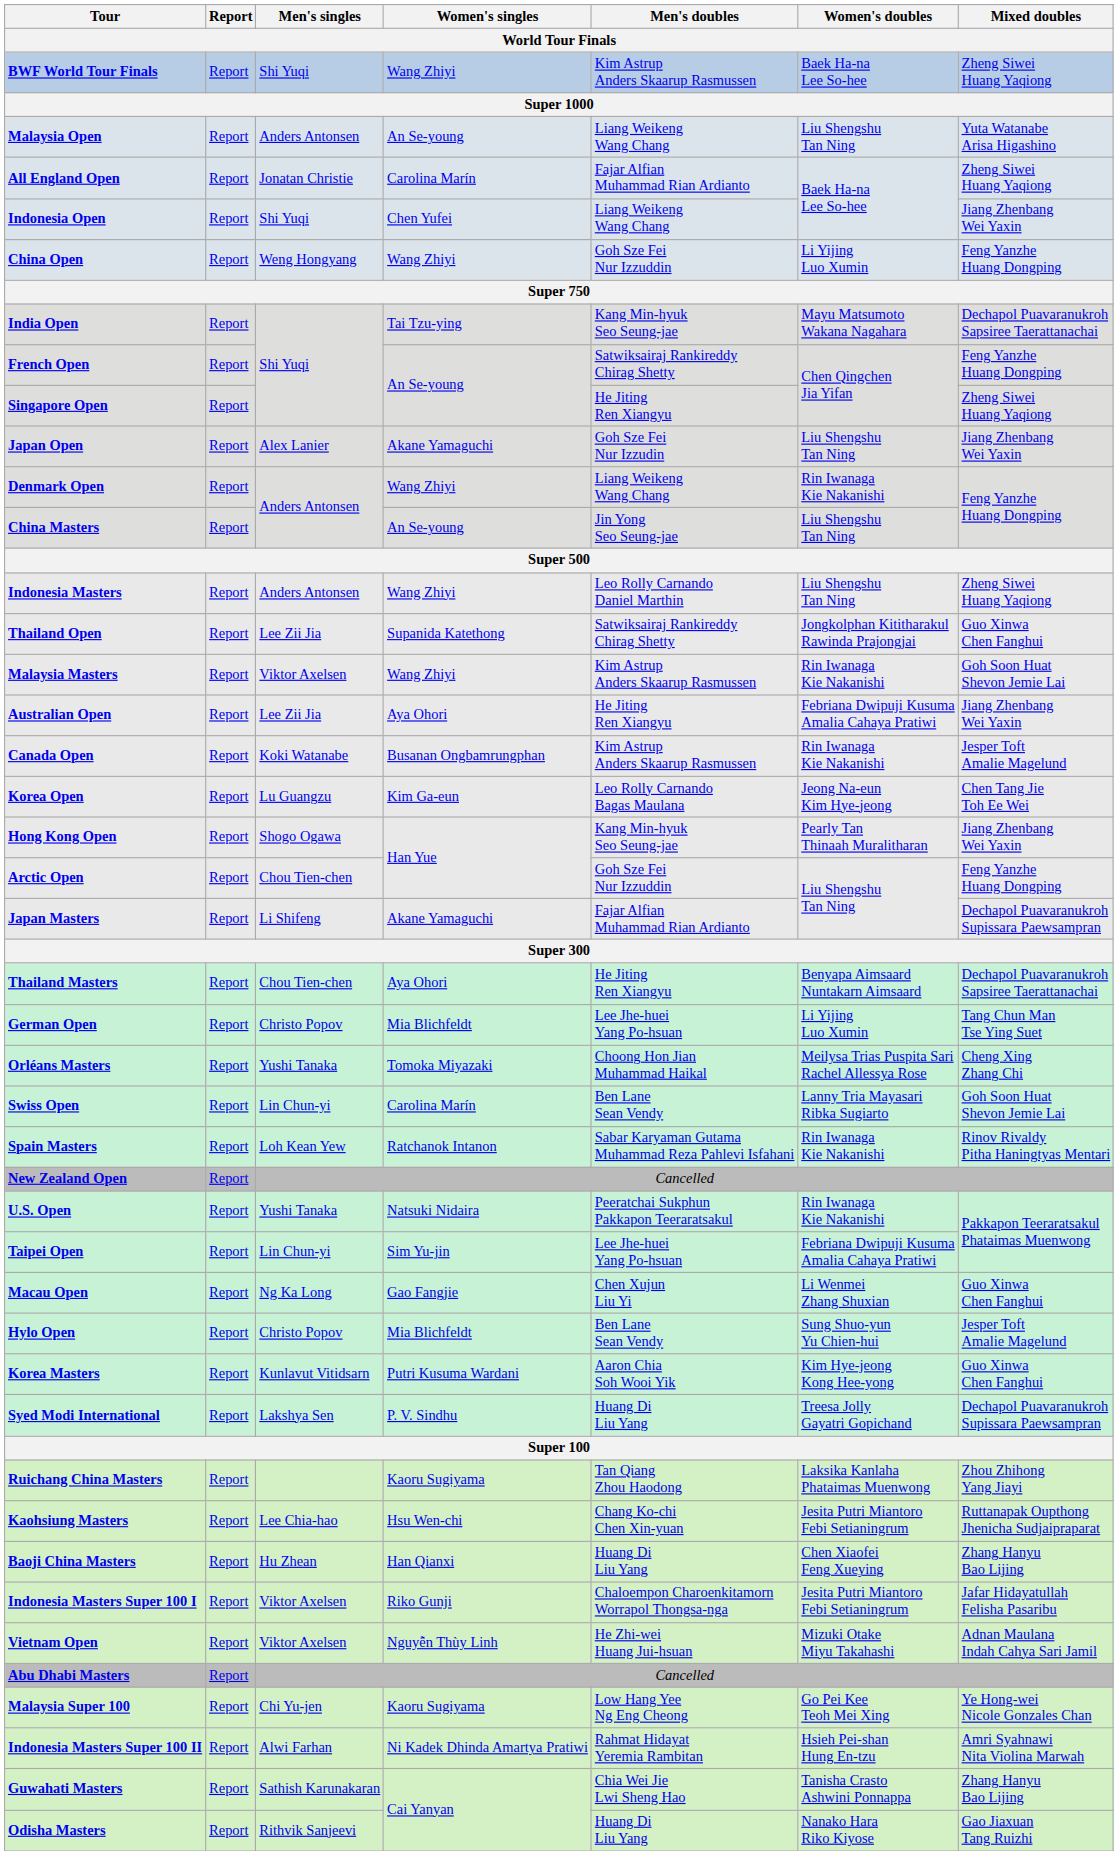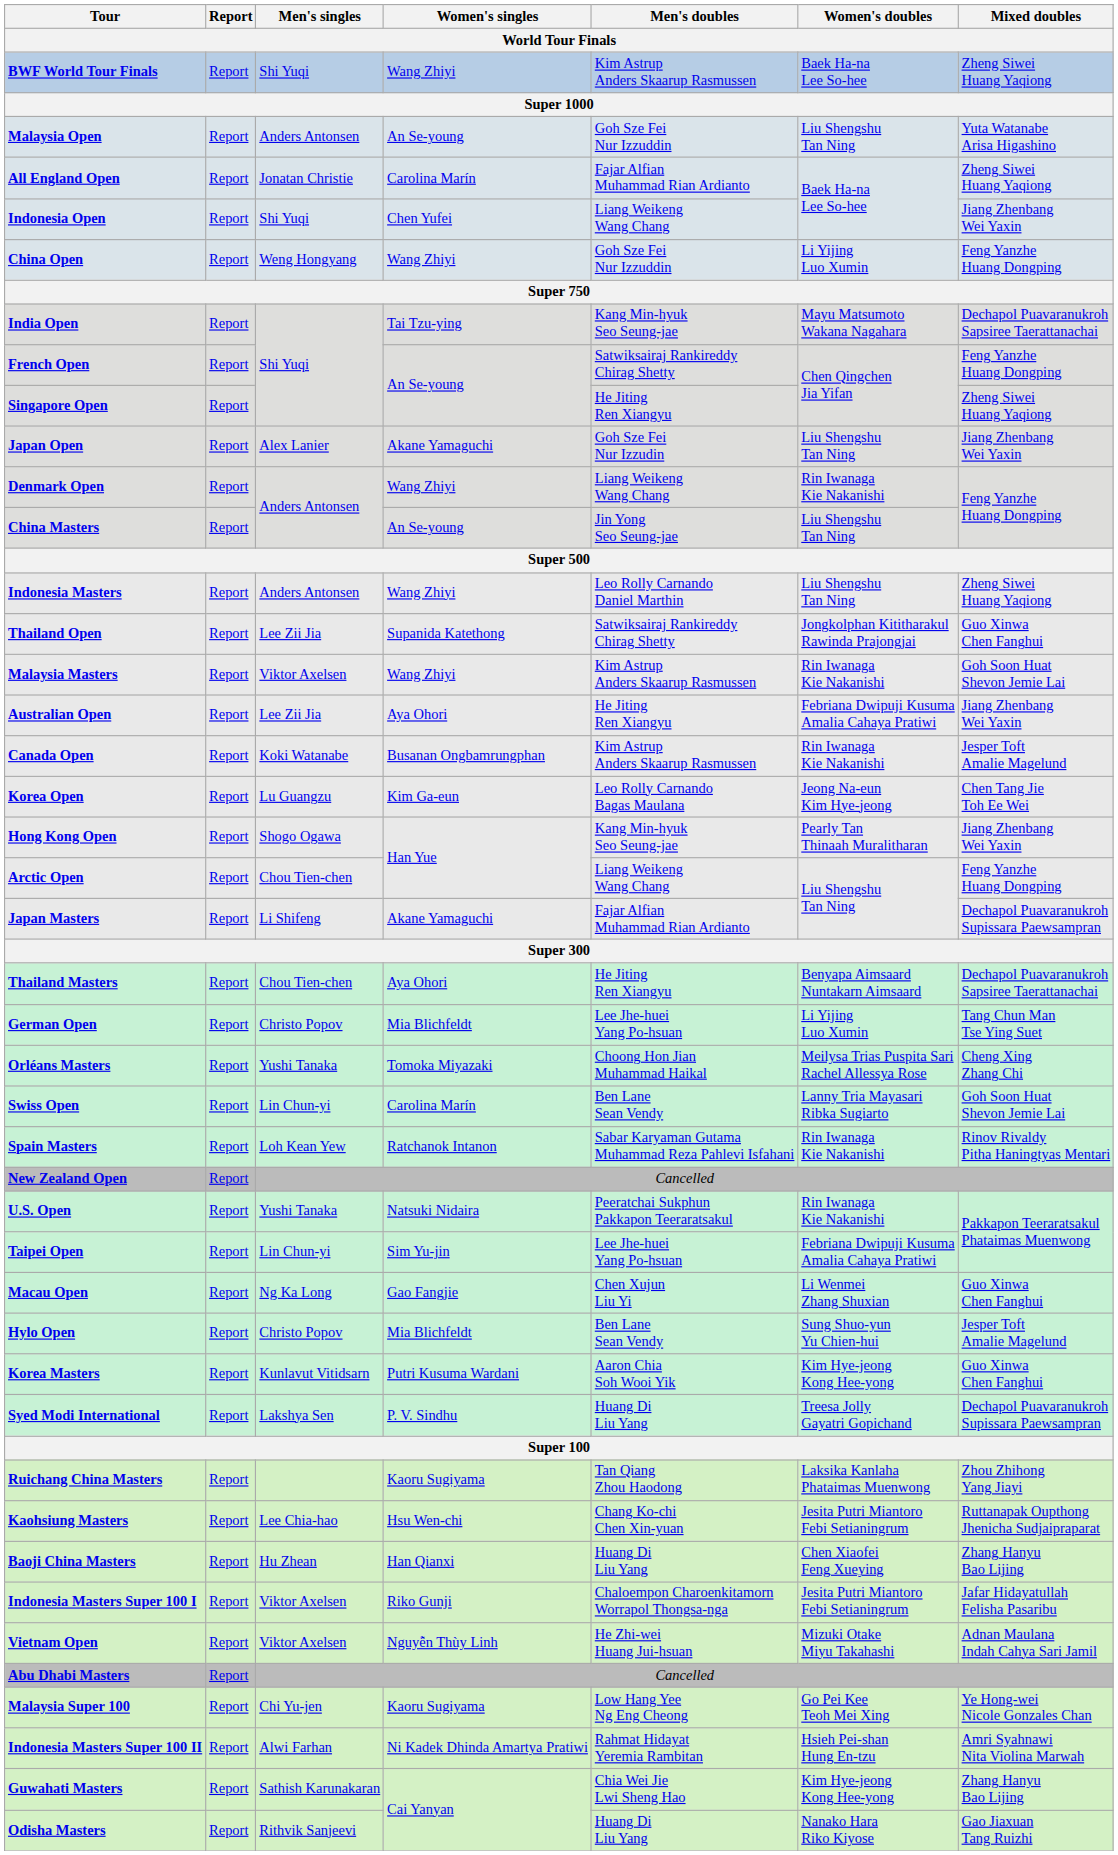Malaysia Open | Men's doubles: Liang Weikeng Wang Chang -> Goh Sze Fei Nur Izzuddin
Arctic Open | Men's doubles: Goh Sze Fei Nur Izzuddin -> Liang Weikeng Wang Chang
Guwahati Masters | Women's doubles: Tanisha Crasto Ashwini Ponnappa -> Kim Hye-jeong Kong Hee-yong
